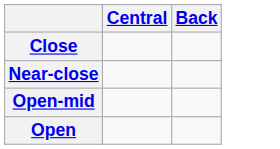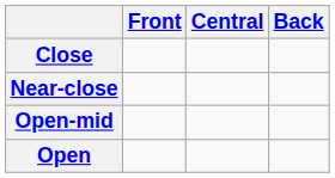+ column: Front
